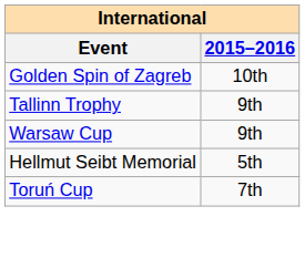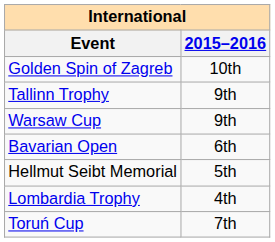+ row: Bavarian Open | 6th
+ row: Lombardia Trophy | 4th
